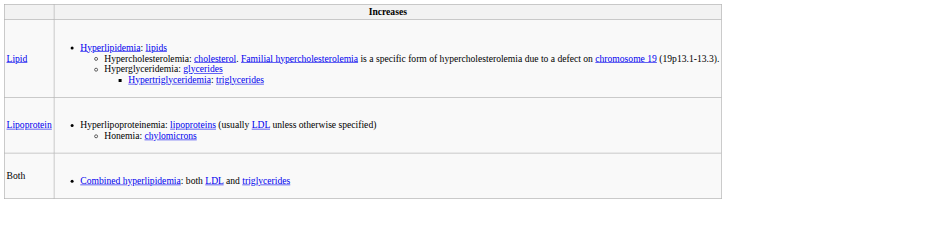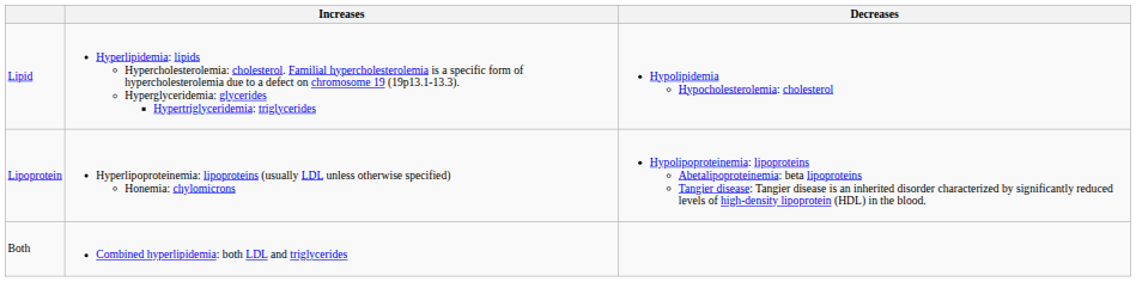+ column: Decreases | Hypolipidemia Hypocholesterolemia: cholesterol | Hypolipoproteinemia: lipoproteins Abetalipoproteinemia: beta lipoproteins Tangier disease: Tangier disease is an inherited disorder characterized by significantly reduced levels of high-density lipoprotein (HDL) in the blood.
